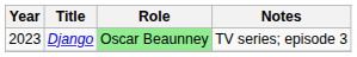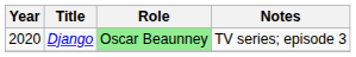Django | Year: 2023 -> 2020
